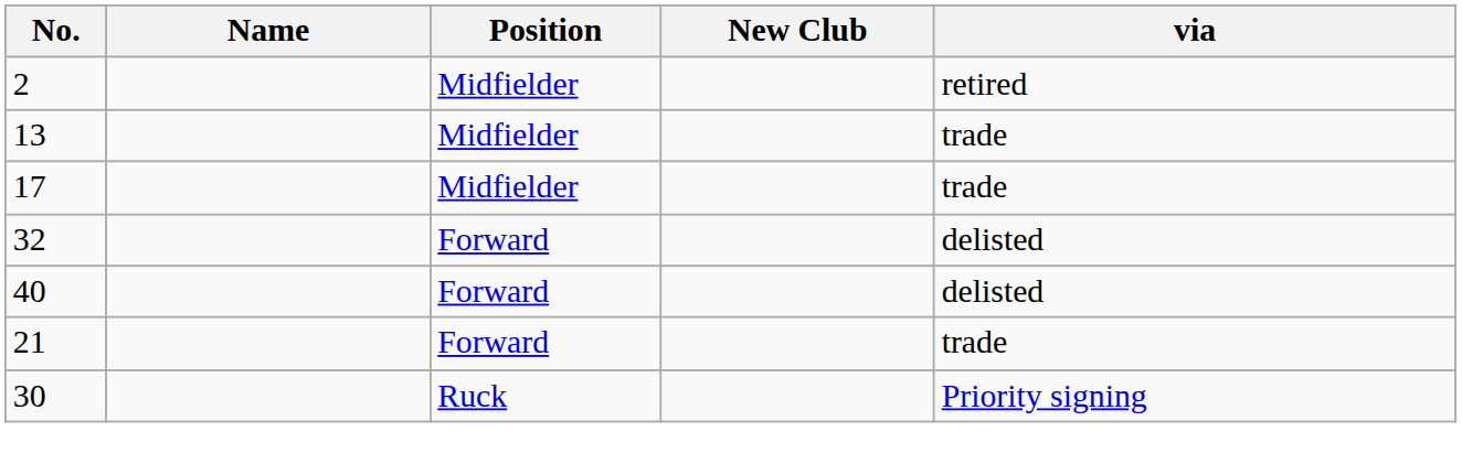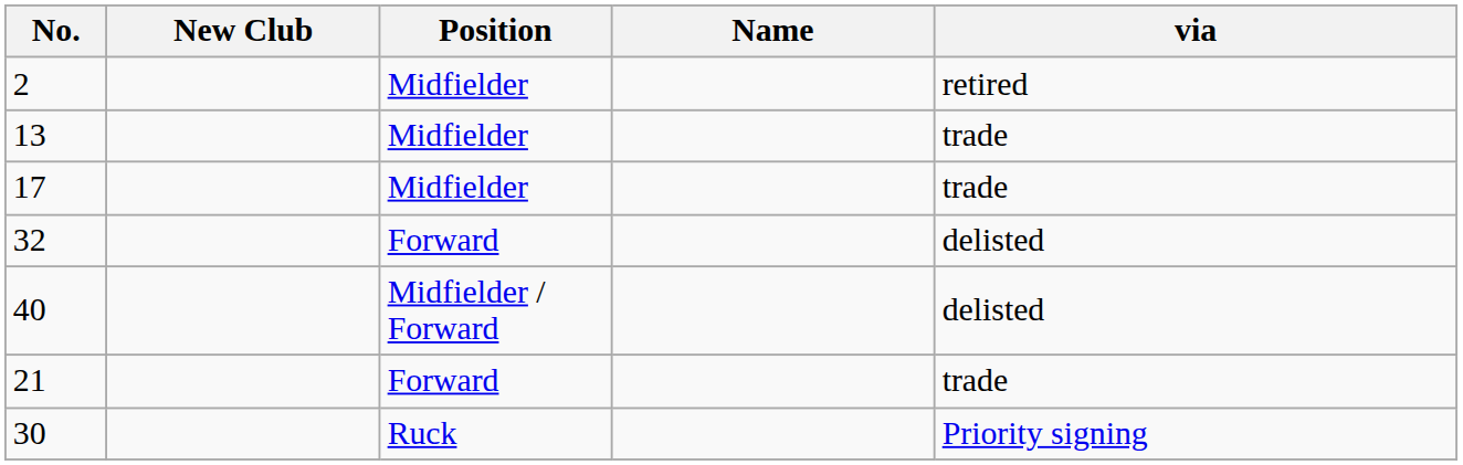columns swapped: Name <-> New Club
40 | Position: Forward -> Midfielder / Forward
